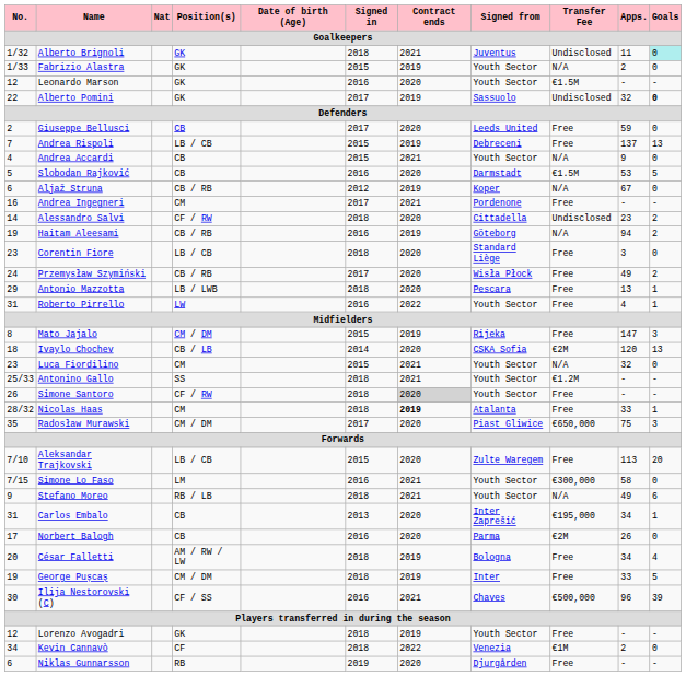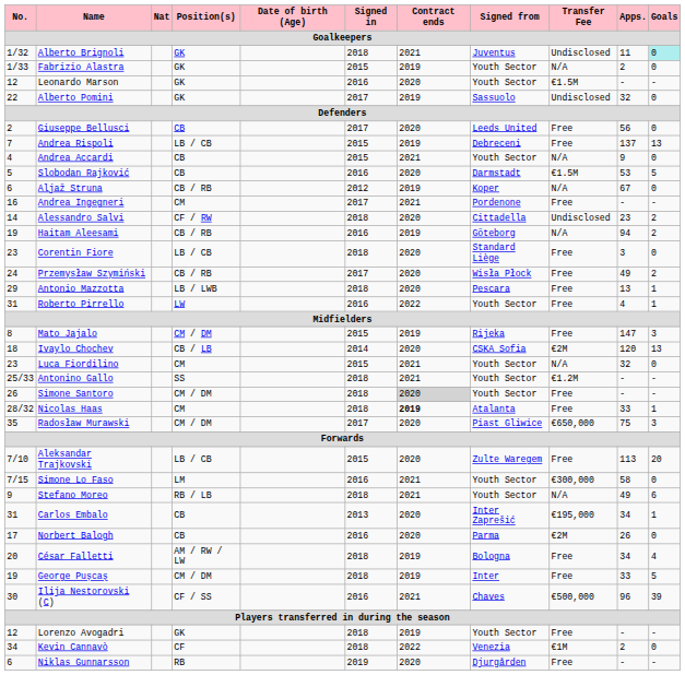Alberto Pomini | Goals: bold -> normal
Giuseppe Bellusci | Apps.: 59 -> 56
Simone Santoro | Position(s): CF / RW -> CM / DM
